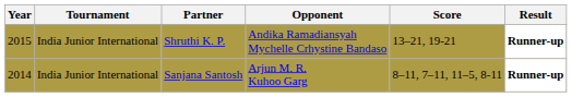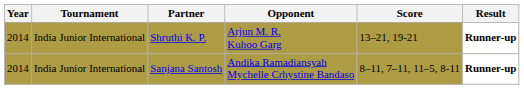Shruthi K. P. | Year: 2015 -> 2014
Shruthi K. P. | Opponent: Andika Ramadiansyah Mychelle Crhystine Bandaso -> Arjun M. R. Kuhoo Garg
Sanjana Santosh | Opponent: Arjun M. R. Kuhoo Garg -> Andika Ramadiansyah Mychelle Crhystine Bandaso
